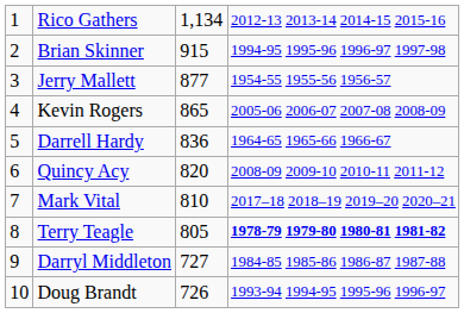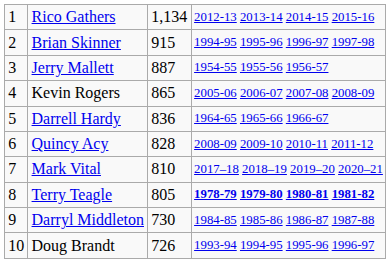Jerry Mallett | column 3: 877 -> 887
Quincy Acy | column 3: 820 -> 828
Darryl Middleton | column 3: 727 -> 730
